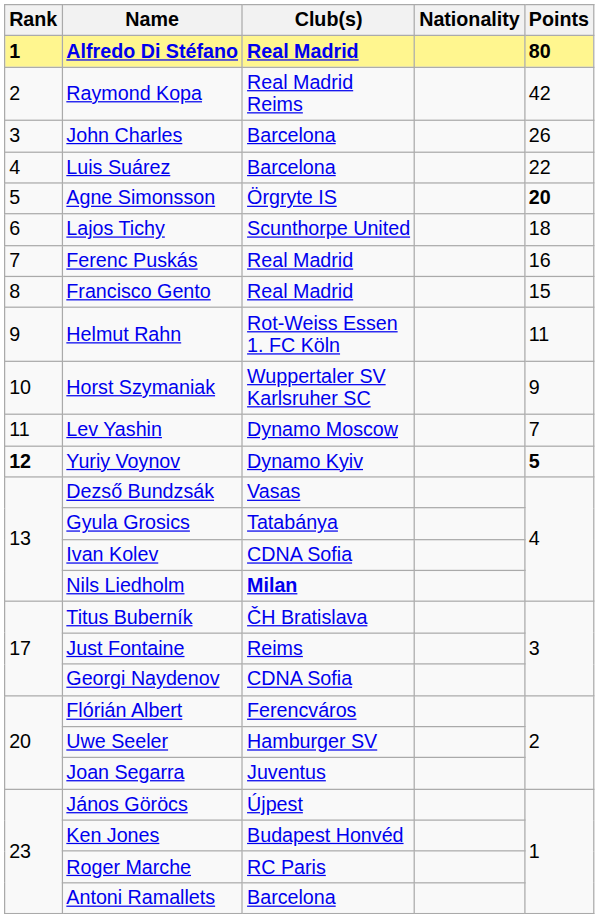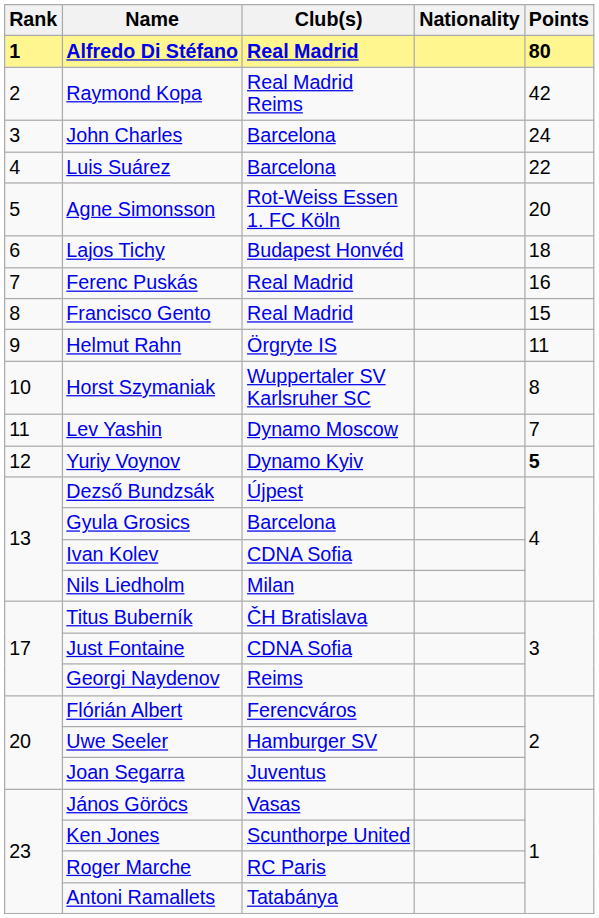John Charles | Points: 26 -> 24
Agne Simonsson | Club(s): Örgryte IS -> Rot-Weiss Essen 1. FC Köln
Agne Simonsson | Points: bold -> normal
Lajos Tichy | Club(s): Scunthorpe United -> Budapest Honvéd
Helmut Rahn | Club(s): Rot-Weiss Essen 1. FC Köln -> Örgryte IS
Horst Szymaniak | Points: 9 -> 8
Yuriy Voynov | Rank: bold -> normal
Dezső Bundzsák | Club(s): Vasas -> Újpest
Gyula Grosics | Club(s): Tatabánya -> Barcelona
Nils Liedholm | Club(s): bold -> normal
Just Fontaine | Club(s): Reims -> CDNA Sofia
Georgi Naydenov | Club(s): CDNA Sofia -> Reims
János Göröcs | Club(s): Újpest -> Vasas
Ken Jones | Club(s): Budapest Honvéd -> Scunthorpe United
Antoni Ramallets | Club(s): Barcelona -> Tatabánya
